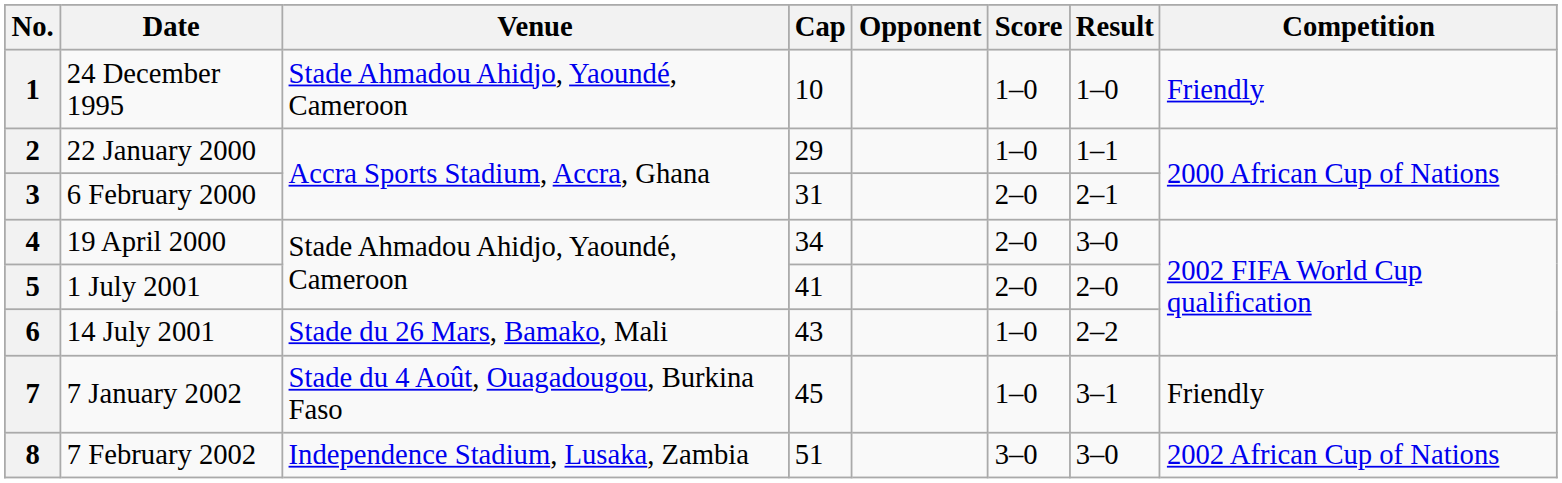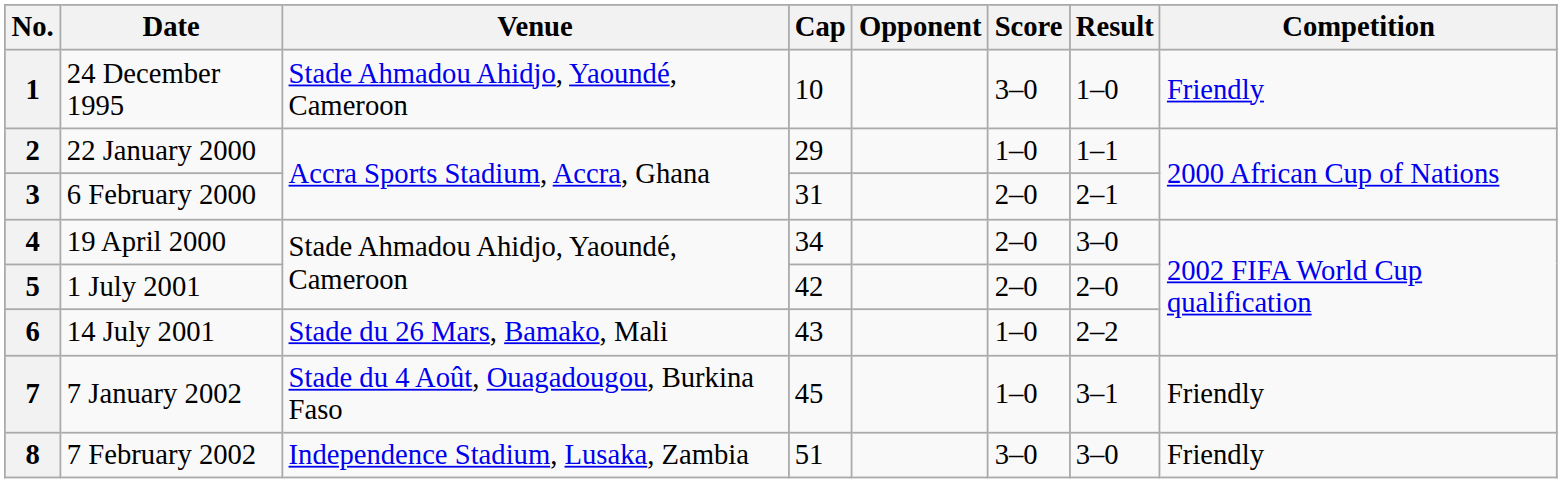1 | Score: 1–0 -> 3–0
5 | Cap: 41 -> 42
8 | Competition: 2002 African Cup of Nations -> Friendly
